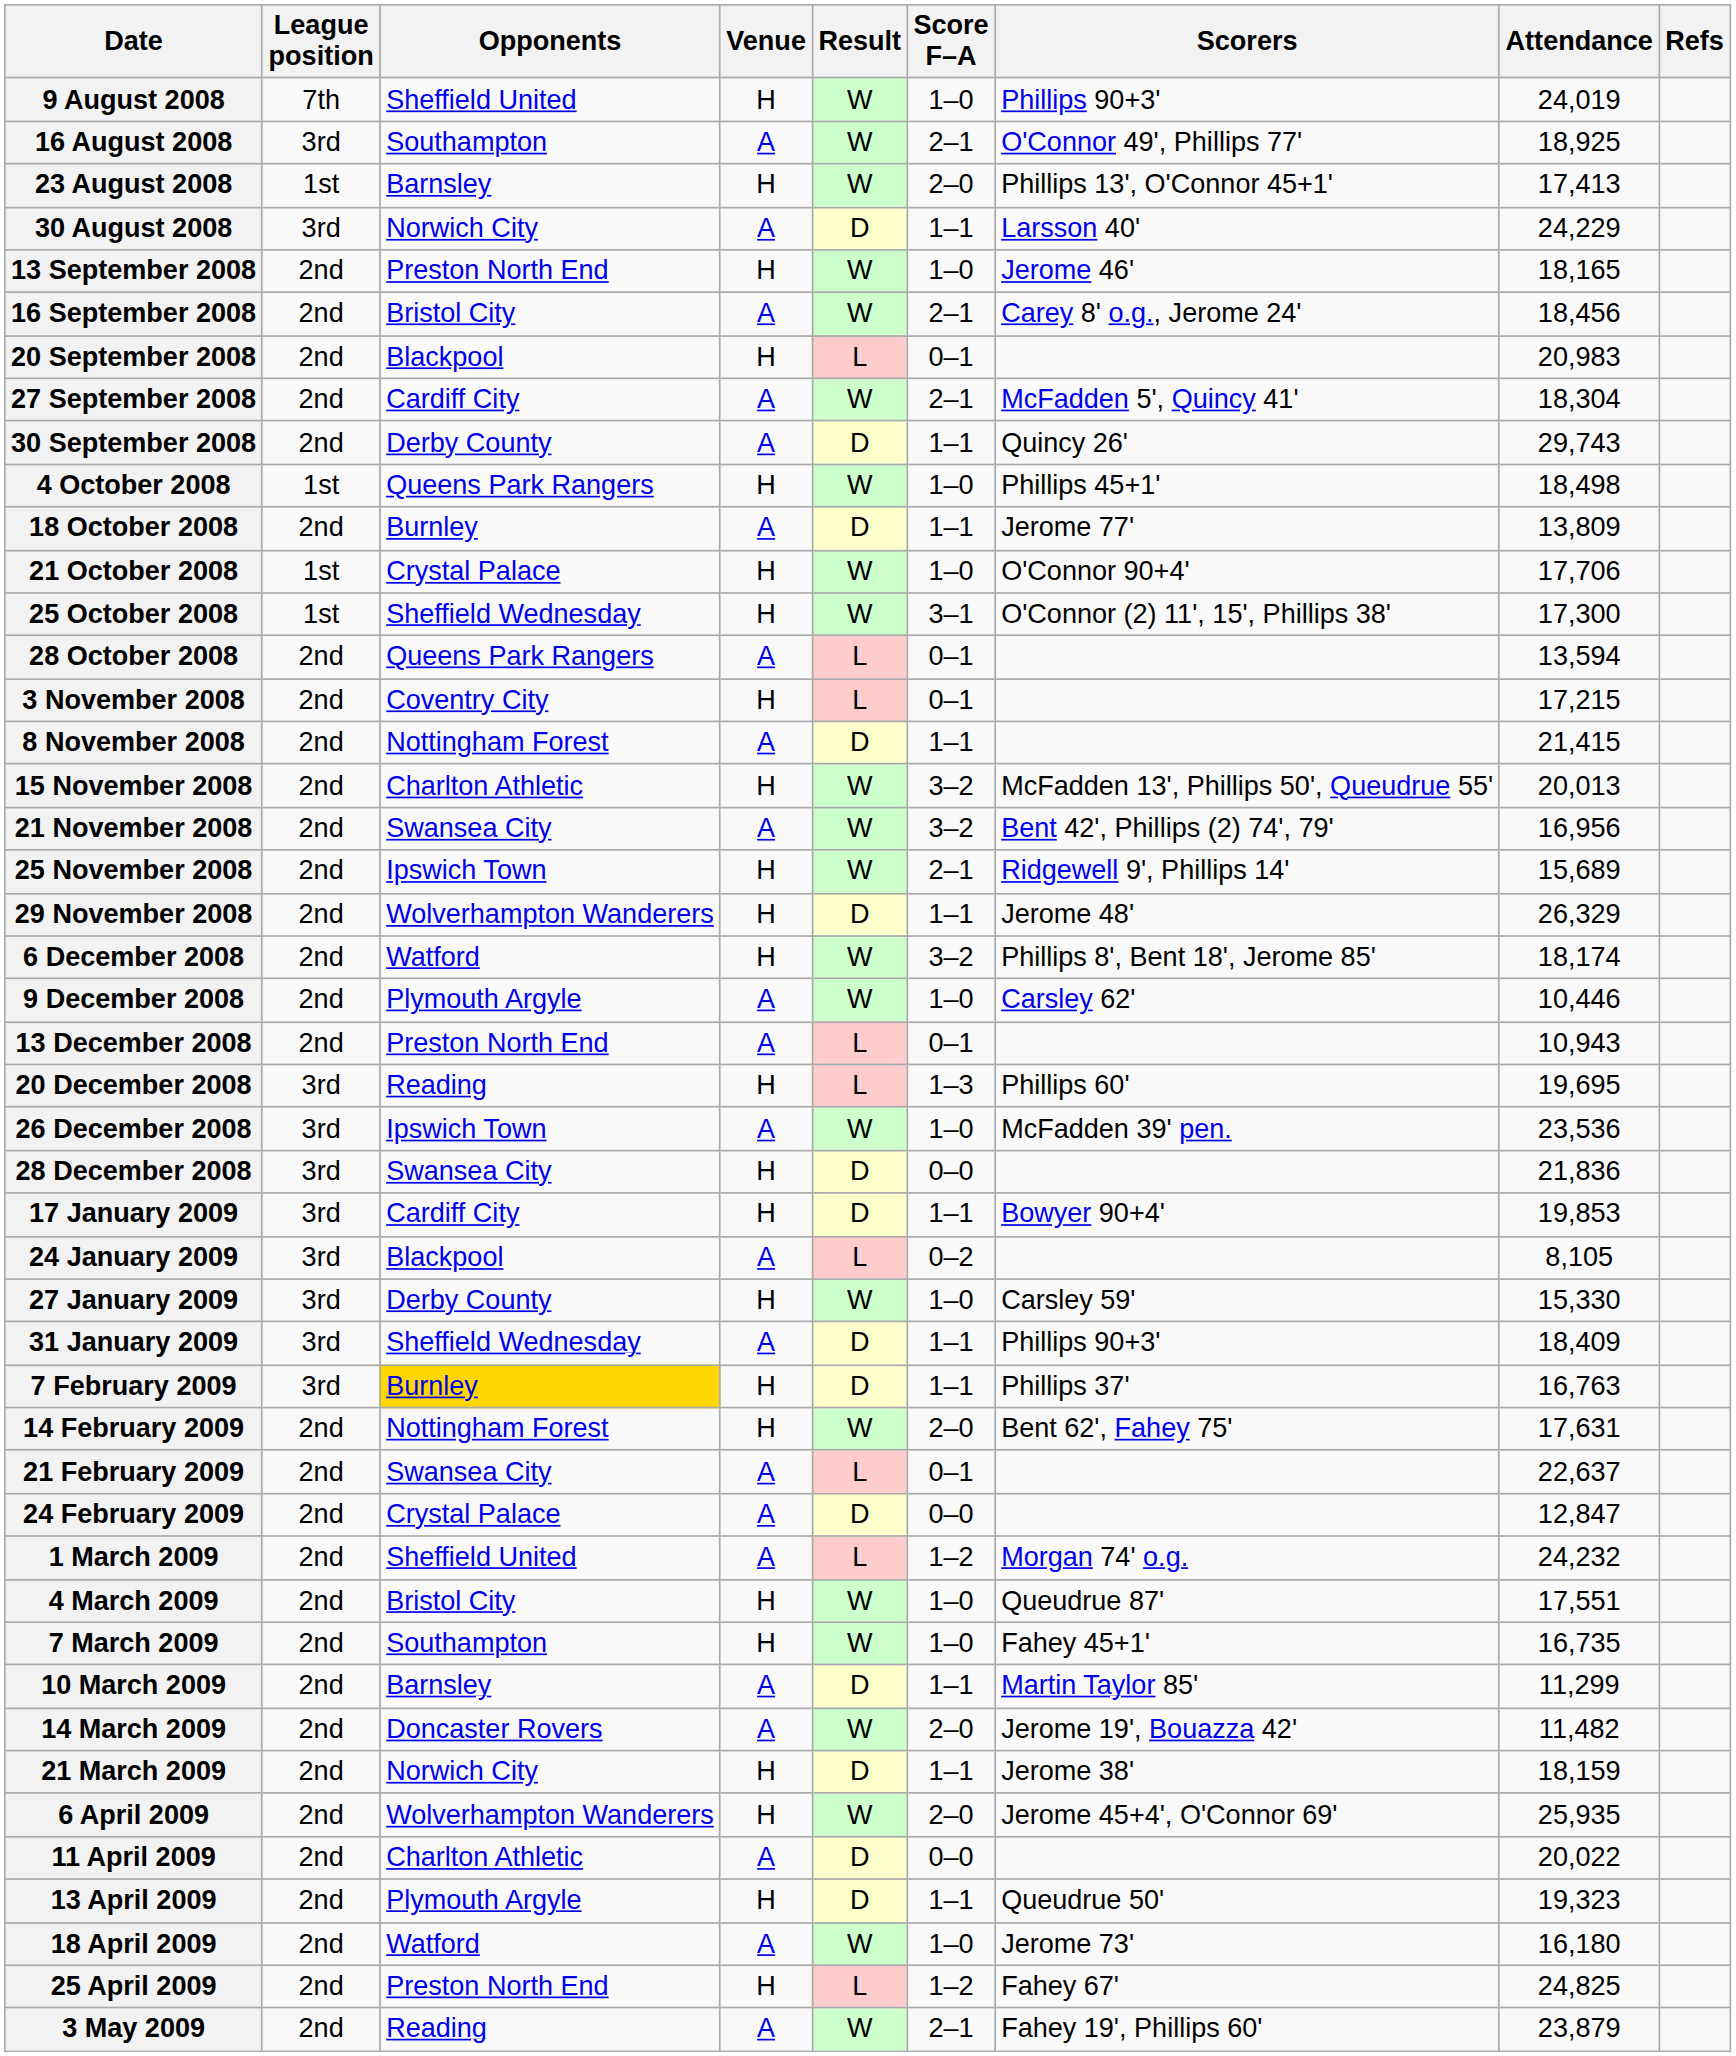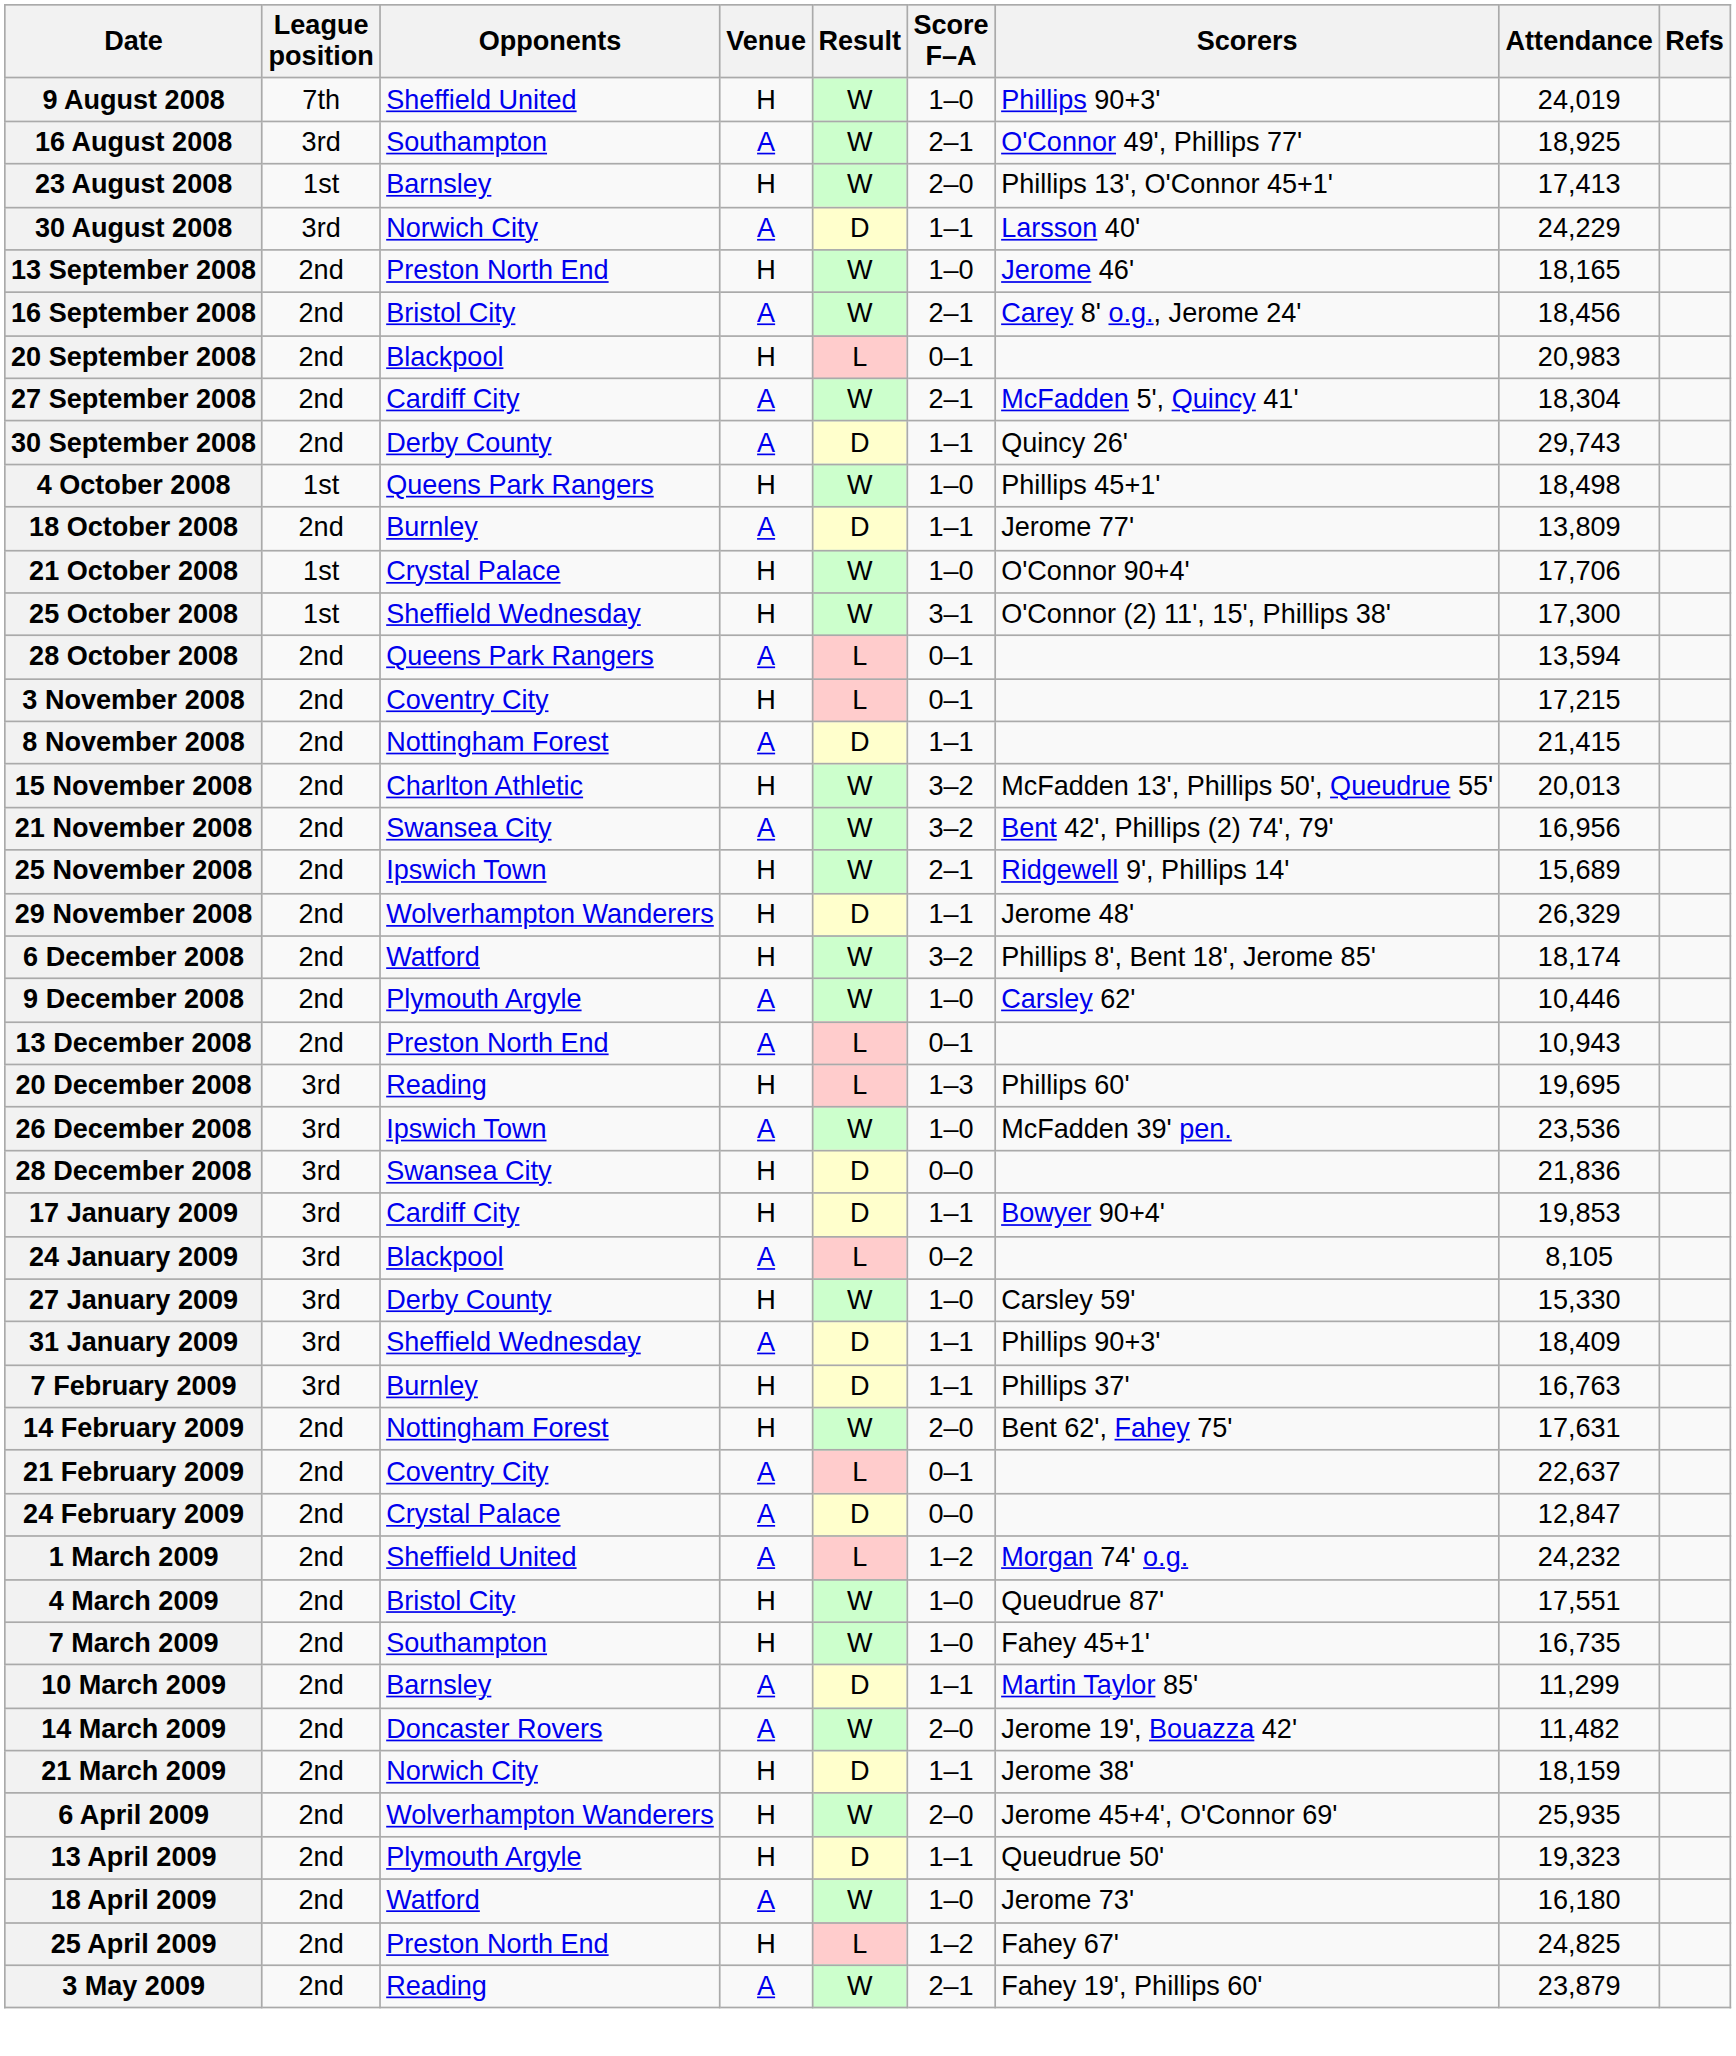7 February 2009 | Opponents: gold background -> no background
21 February 2009 | Opponents: Swansea City -> Coventry City
- row: 11 April 2009 | 2nd | Charlton Athletic | A | D | 0–0 | 20,022
